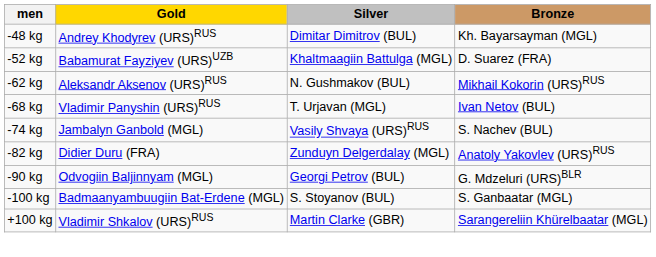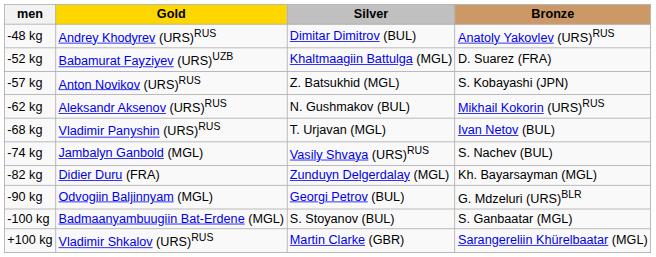-48 kg | Bronze: Kh. Bayarsayman (MGL) -> Anatoly Yakovlev (URS)RUS
+ row: -57 kg | Anton Novikov (URS)RUS | Z. Batsukhid (MGL) | S. Kobayashi (JPN)
-82 kg | Bronze: Anatoly Yakovlev (URS)RUS -> Kh. Bayarsayman (MGL)
